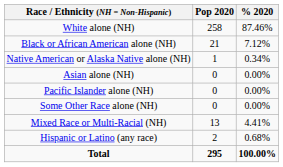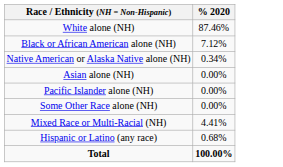- column: Pop 2020 | 258 | 21 | 1 | 0 | 0 | 0 | 13 | 2 | 295
